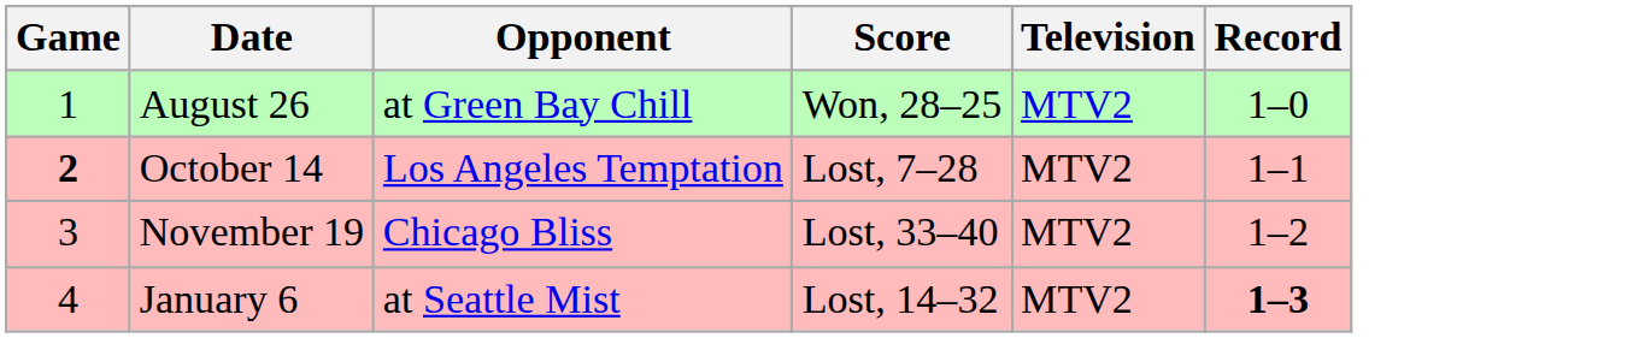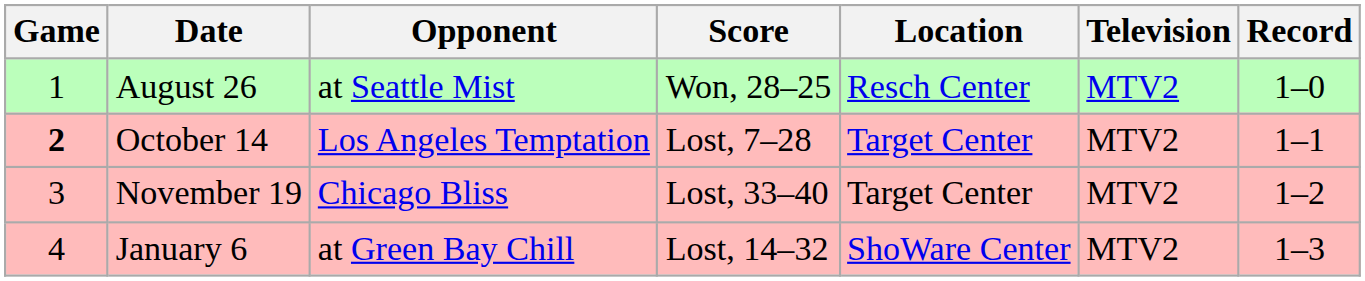+ column: Location | Resch Center | Target Center | Target Center | ShoWare Center
August 26 | Opponent: at Green Bay Chill -> at Seattle Mist
January 6 | Opponent: at Seattle Mist -> at Green Bay Chill
January 6 | Record: bold -> normal
